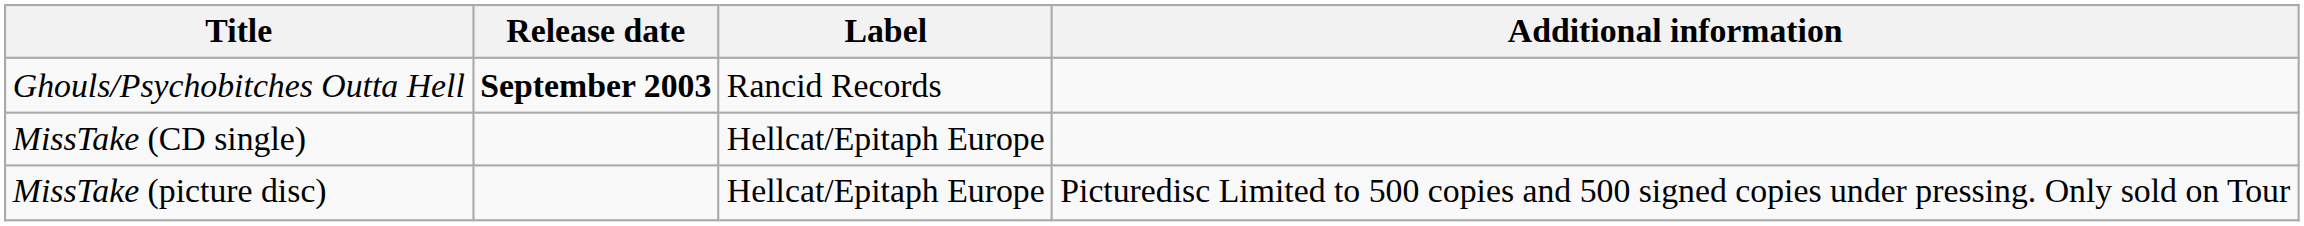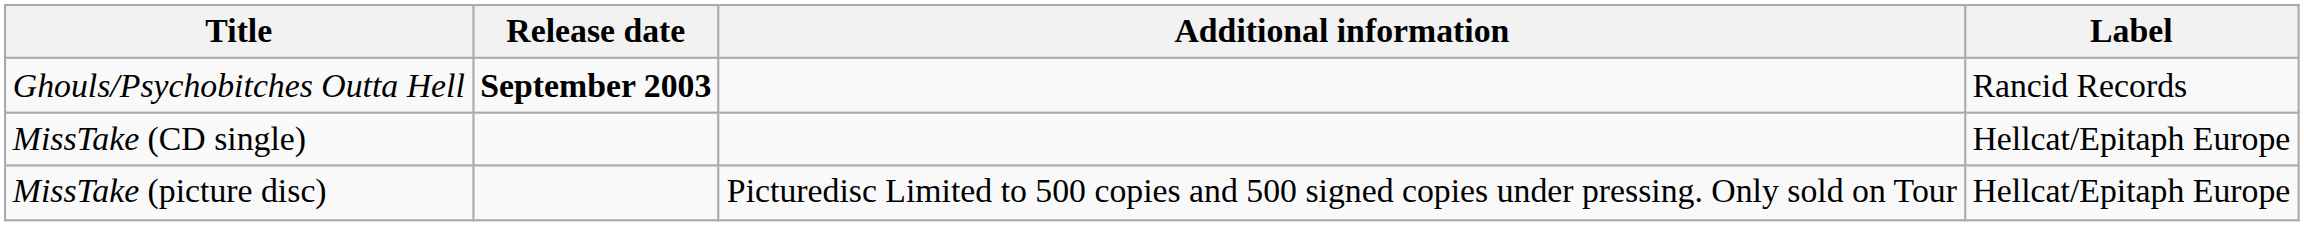columns swapped: Label <-> Additional information
